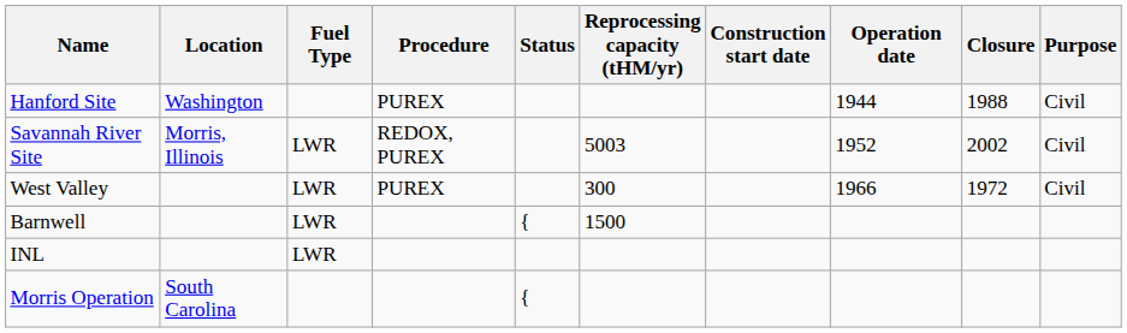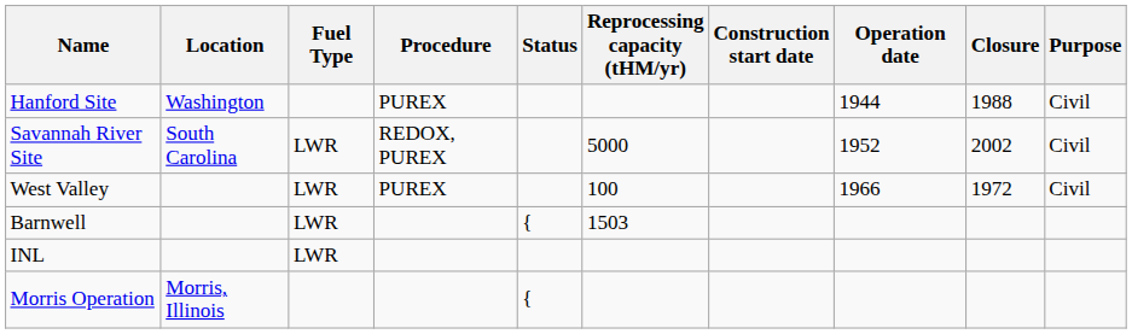Savannah River Site | Location: Morris, Illinois -> South Carolina
Savannah River Site | Reprocessing capacity (tHM/yr): 5003 -> 5000
West Valley | Reprocessing capacity (tHM/yr): 300 -> 100
Barnwell | Reprocessing capacity (tHM/yr): 1500 -> 1503
Morris Operation | Location: South Carolina -> Morris, Illinois
